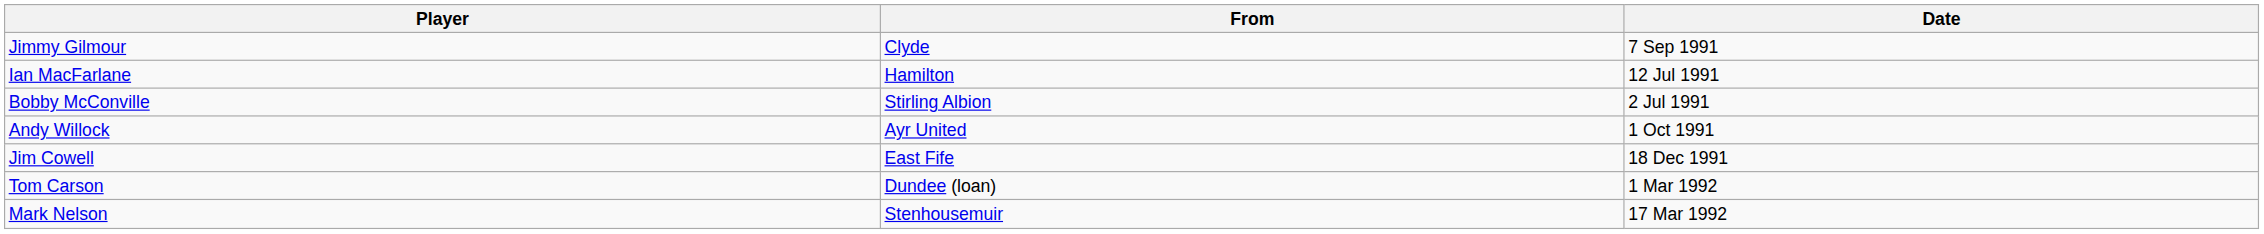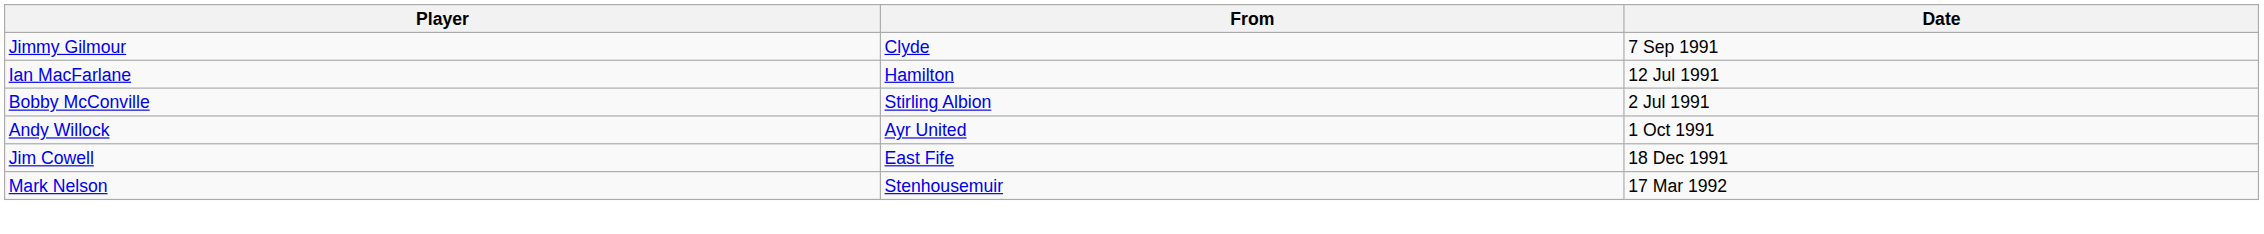- row: Tom Carson | Dundee (loan) | 1 Mar 1992
